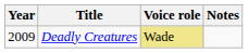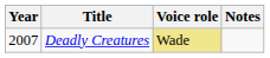Deadly Creatures | Year: 2009 -> 2007
